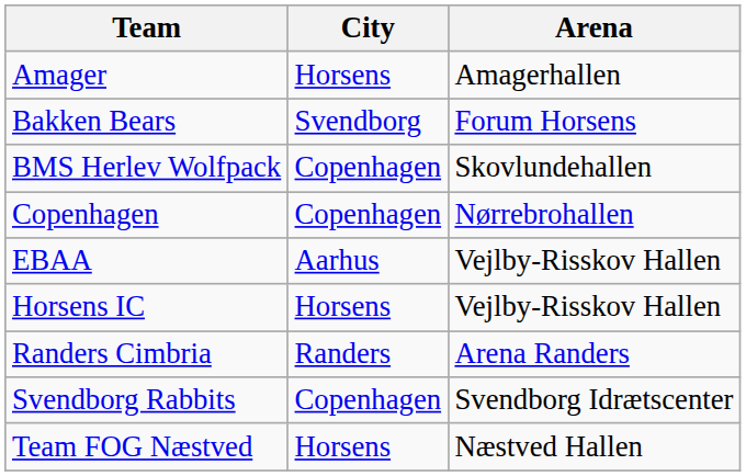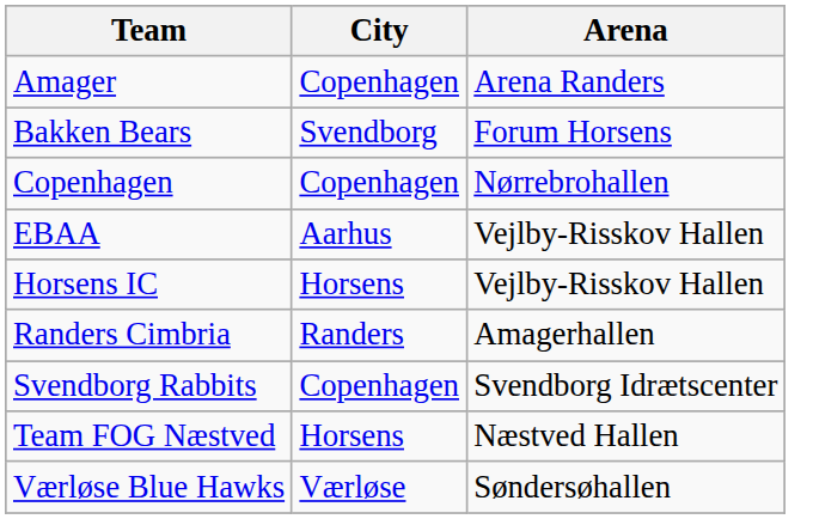Amager | City: Horsens -> Copenhagen
Amager | Arena: Amagerhallen -> Arena Randers
- row: BMS Herlev Wolfpack | Copenhagen | Skovlundehallen
Randers Cimbria | Arena: Arena Randers -> Amagerhallen
+ row: Værløse Blue Hawks | Værløse | Søndersøhallen
